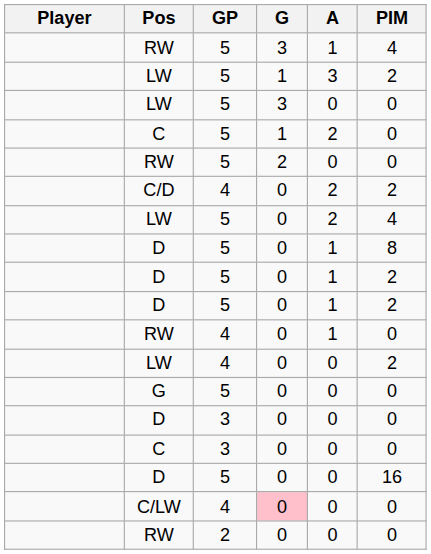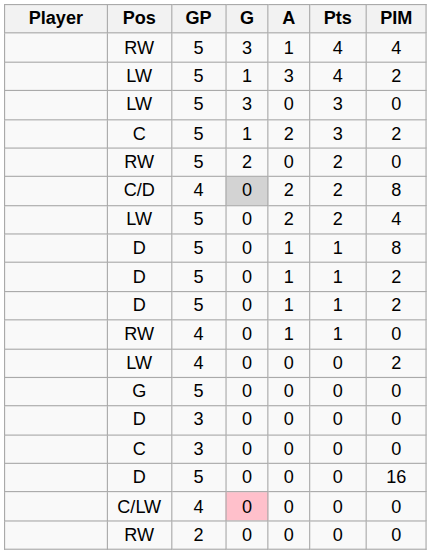+ column: Pts | 4 | 4 | 3 | 3 | 2 | 2 | 2 | 1 | 1 | 1 | 1 | 0 | 0 | 0 | 0 | 0 | 0 | 0
C / 5 | PIM: 0 -> 2
C/D | G: no background -> lightgrey background
C/D | PIM: 2 -> 8
